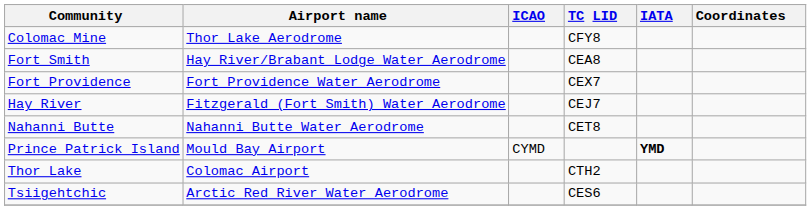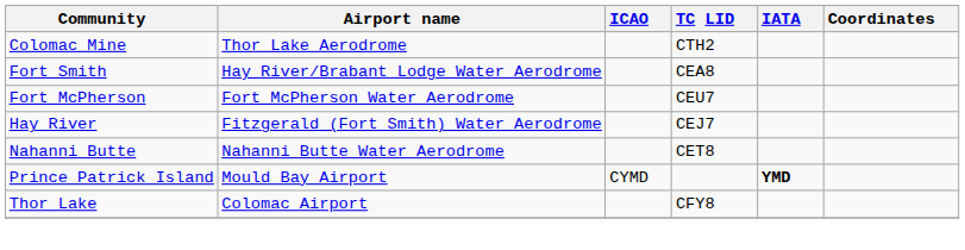Colomac Mine | TC LID: CFY8 -> CTH2
+ row: Fort McPherson | Fort McPherson Water Aerodrome | CEU7
- row: Fort Providence | Fort Providence Water Aerodrome | CEX7
Thor Lake | TC LID: CTH2 -> CFY8
- row: Tsiigehtchic | Arctic Red River Water Aerodrome | CES6
